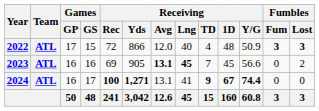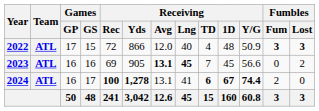2024 | Receiving / Yds: 1,271 -> 1,278
2024 | Receiving / TD: 9 -> 6
2024 | Fumbles / Fum: 0 -> 2
